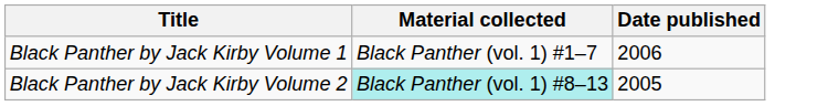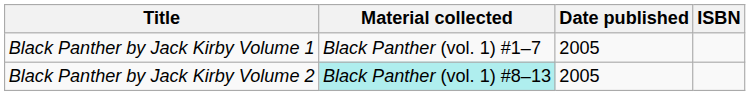+ column: ISBN
Black Panther by Jack Kirby Volume 1 | Date published: 2006 -> 2005
